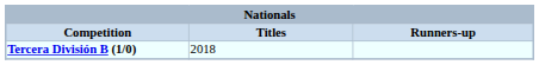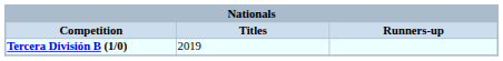Tercera División B (1/0) | Titles: 2018 -> 2019
